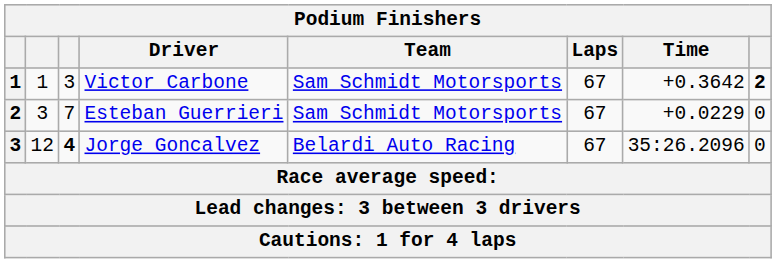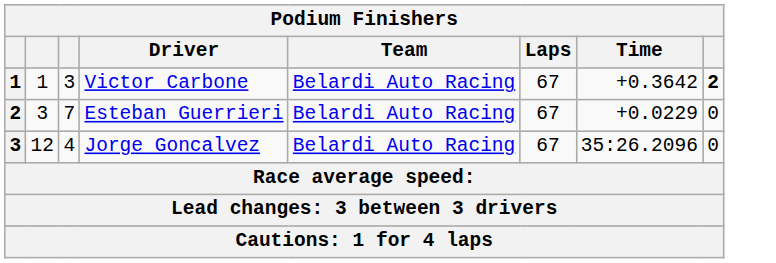Victor Carbone | Team: Sam Schmidt Motorsports -> Belardi Auto Racing
Esteban Guerrieri | Team: Sam Schmidt Motorsports -> Belardi Auto Racing
Jorge Goncalvez | column 3: bold -> normal
